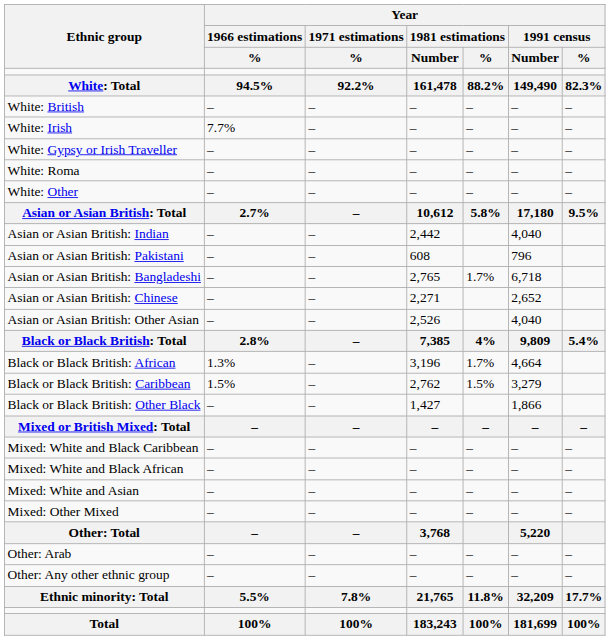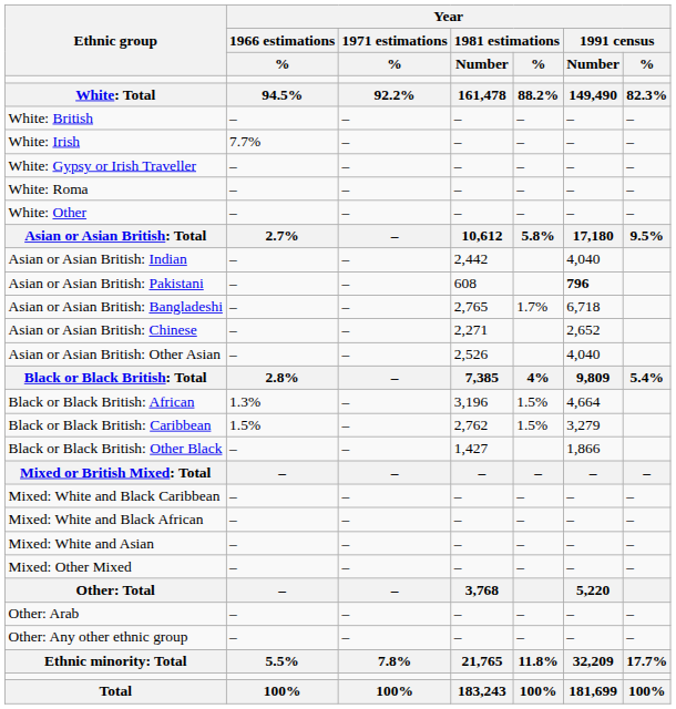Asian or Asian British: Pakistani | Year / 1991 census / Number: normal -> bold
Black or Black British: African | Year / 1981 estimations / %: 1.7% -> 1.5%
